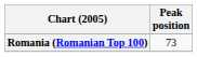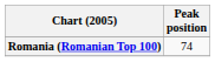Romania (Romanian Top 100) | Peak position: 73 -> 74
